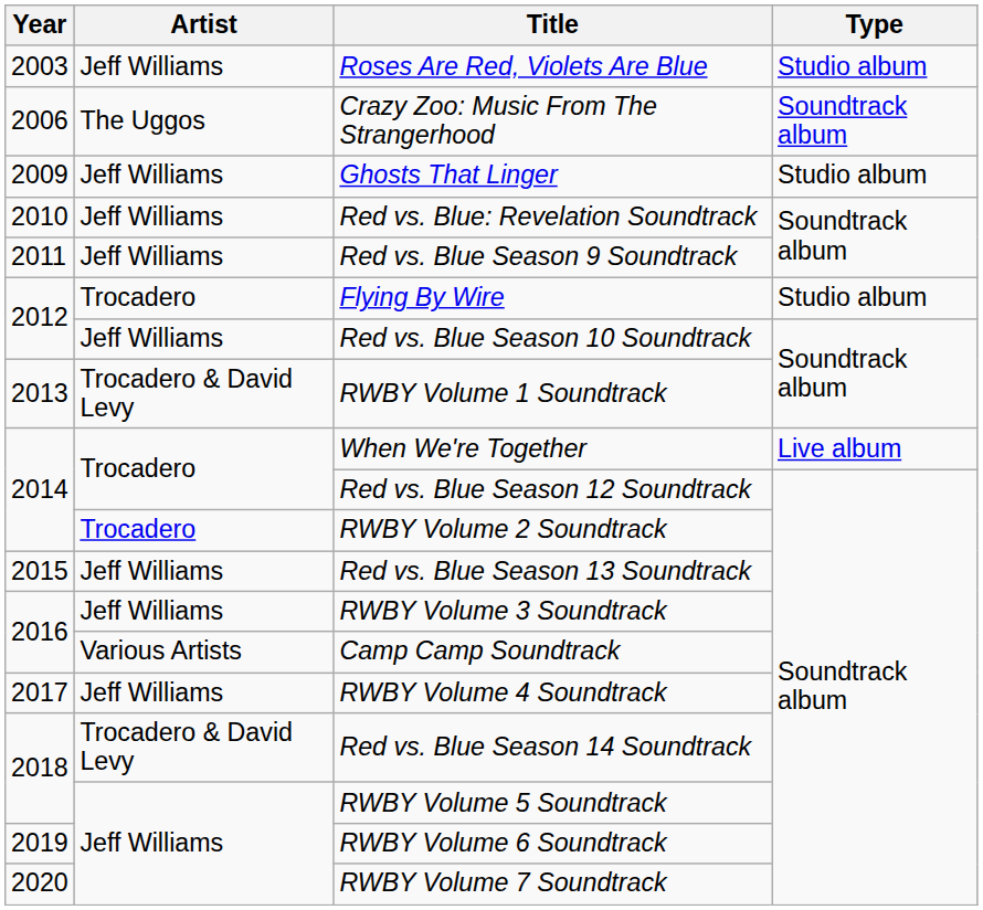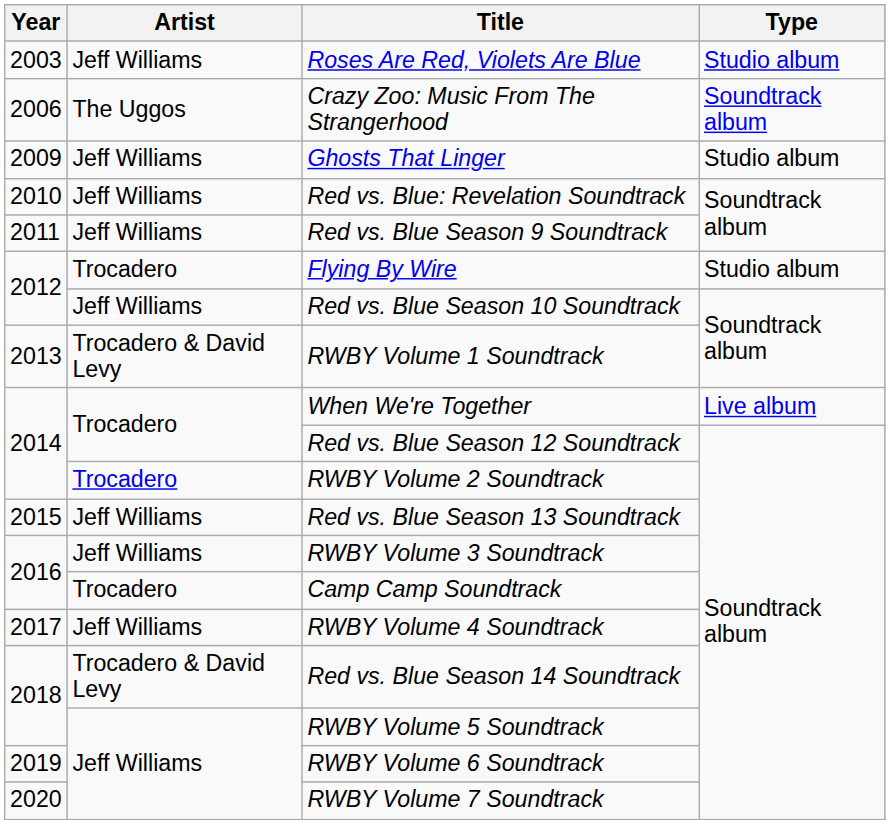Camp Camp Soundtrack | Artist: Various Artists -> Trocadero
